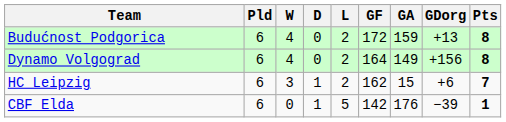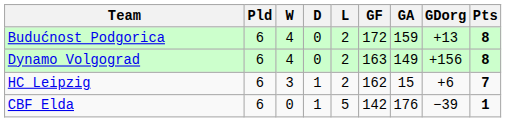Dynamo Volgograd | GF: 164 -> 163
